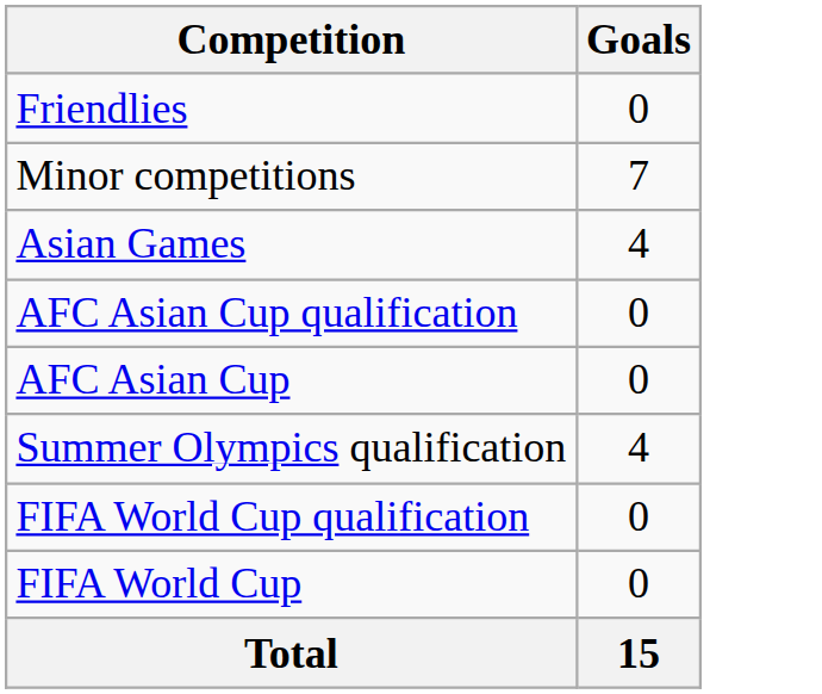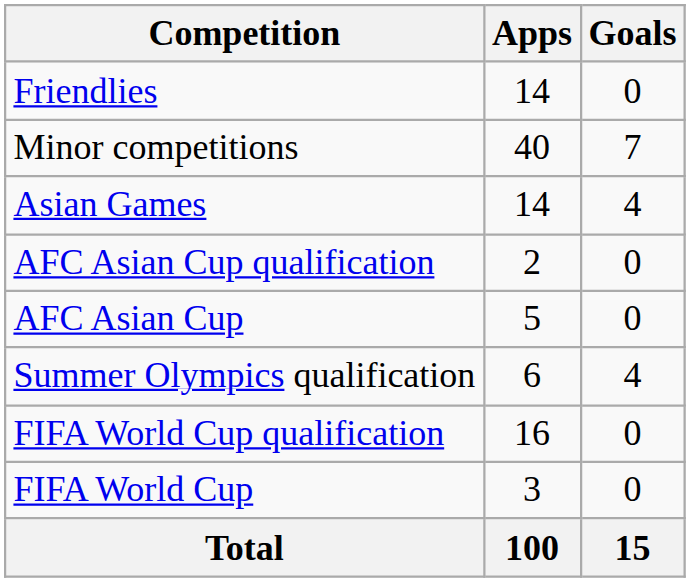+ column: Apps | 14 | 40 | 14 | 2 | 5 | 6 | 16 | 3 | 100
